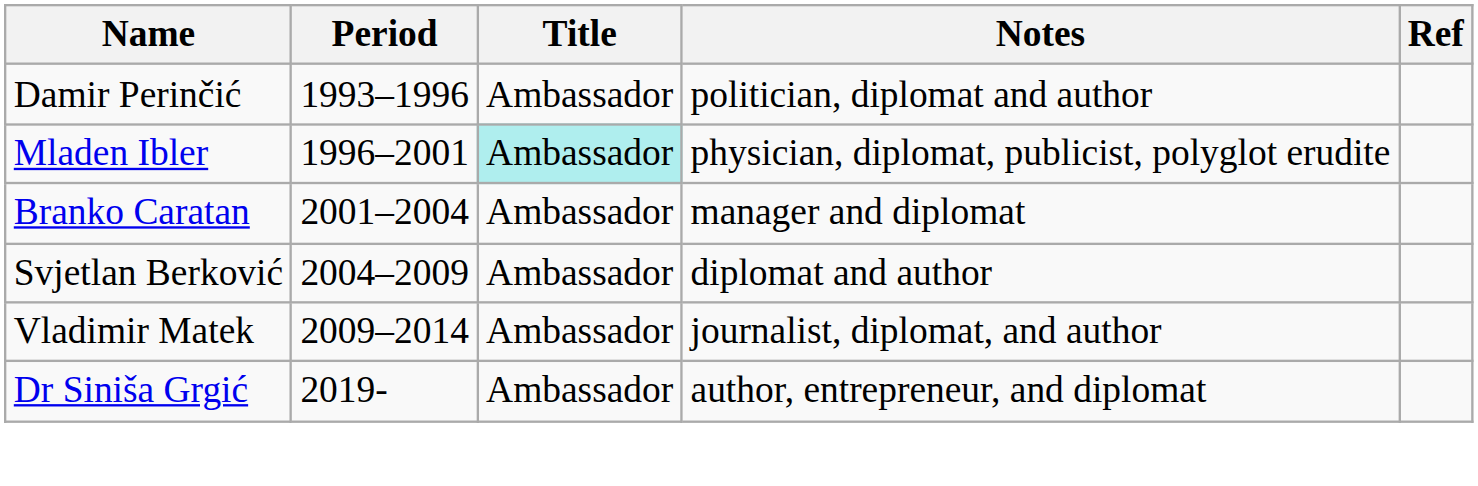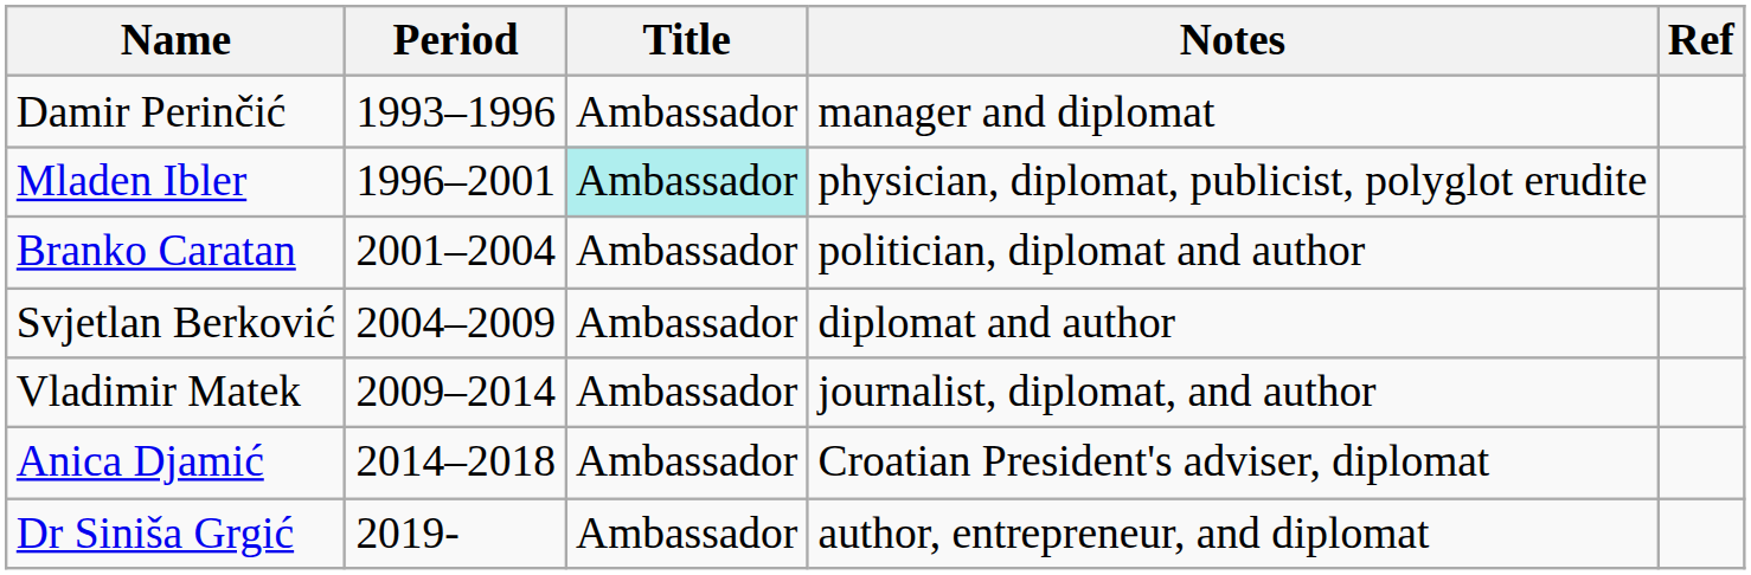Damir Perinčić | Notes: politician, diplomat and author -> manager and diplomat
Branko Caratan | Notes: manager and diplomat -> politician, diplomat and author
+ row: Anica Djamić | 2014–2018 | Ambassador | Croatian President's adviser, diplomat
